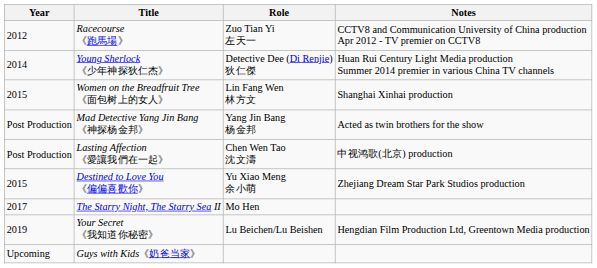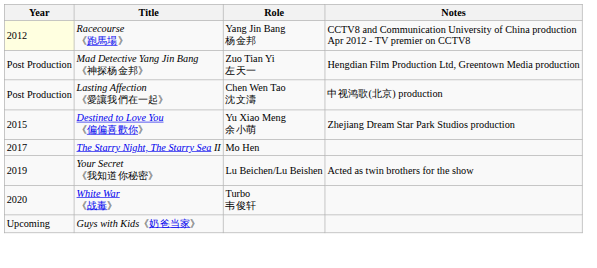Racecourse 《跑馬場》 | Year: no background -> lightyellow background
Racecourse 《跑馬場》 | Role: Zuo Tian Yi 左天一 -> Yang Jin Bang 杨金邦
- row: 2014 | Young Sherlock 《少年神探狄仁杰》 | Detective Dee (Di Renjie) 狄仁傑 | Huan Rui Century Light Media production Summer 2014 premier in various China TV channels
- row: 2015 | Women on the Breadfruit Tree 《面包树上的女人》 | Lin Fang Wen 林方文 | Shanghai Xinhai production
Mad Detective Yang Jin Bang 《神探杨金邦》 | Role: Yang Jin Bang 杨金邦 -> Zuo Tian Yi 左天一
Mad Detective Yang Jin Bang 《神探杨金邦》 | Notes: Acted as twin brothers for the show -> Hengdian Film Production Ltd, Greentown Media production
Your Secret 《我知道你秘密》 | Notes: Hengdian Film Production Ltd, Greentown Media production -> Acted as twin brothers for the show
+ row: 2020 | White War 《战毒》 | Turbo 韦俊轩
